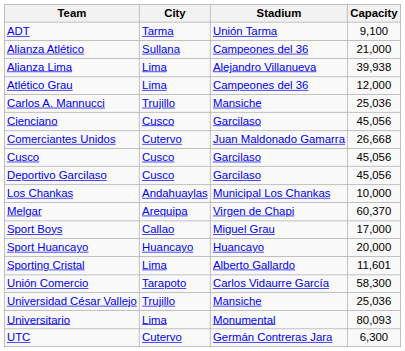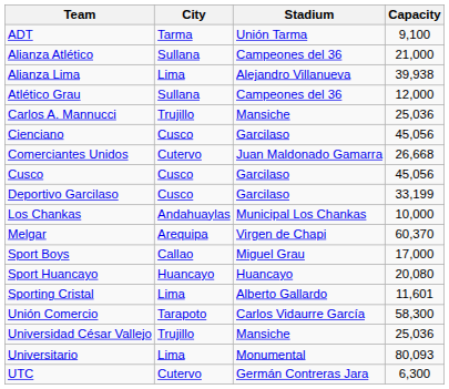Atlético Grau | City: Lima -> Sullana
Deportivo Garcilaso | Capacity: 45,056 -> 33,199
Sport Huancayo | Capacity: 20,000 -> 20,080
